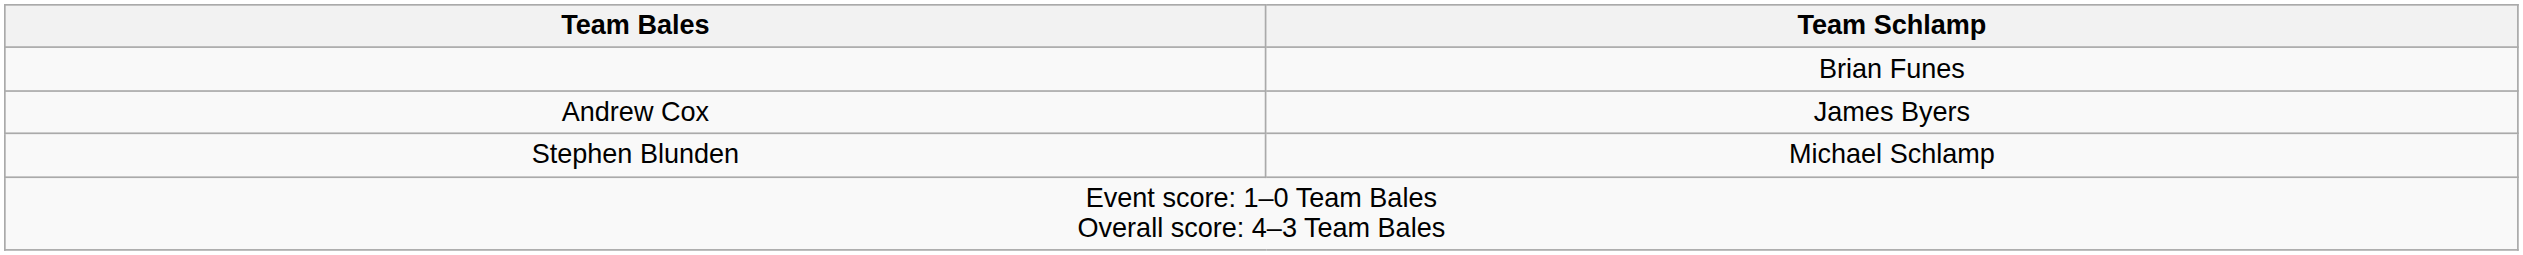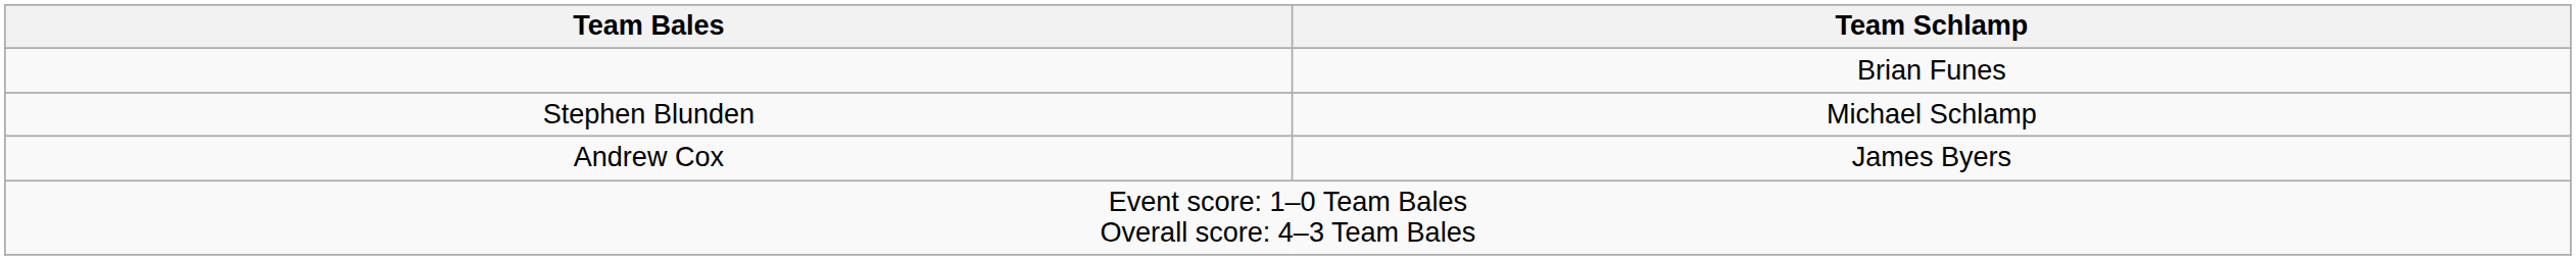rows swapped: Stephen Blunden <-> Andrew Cox
